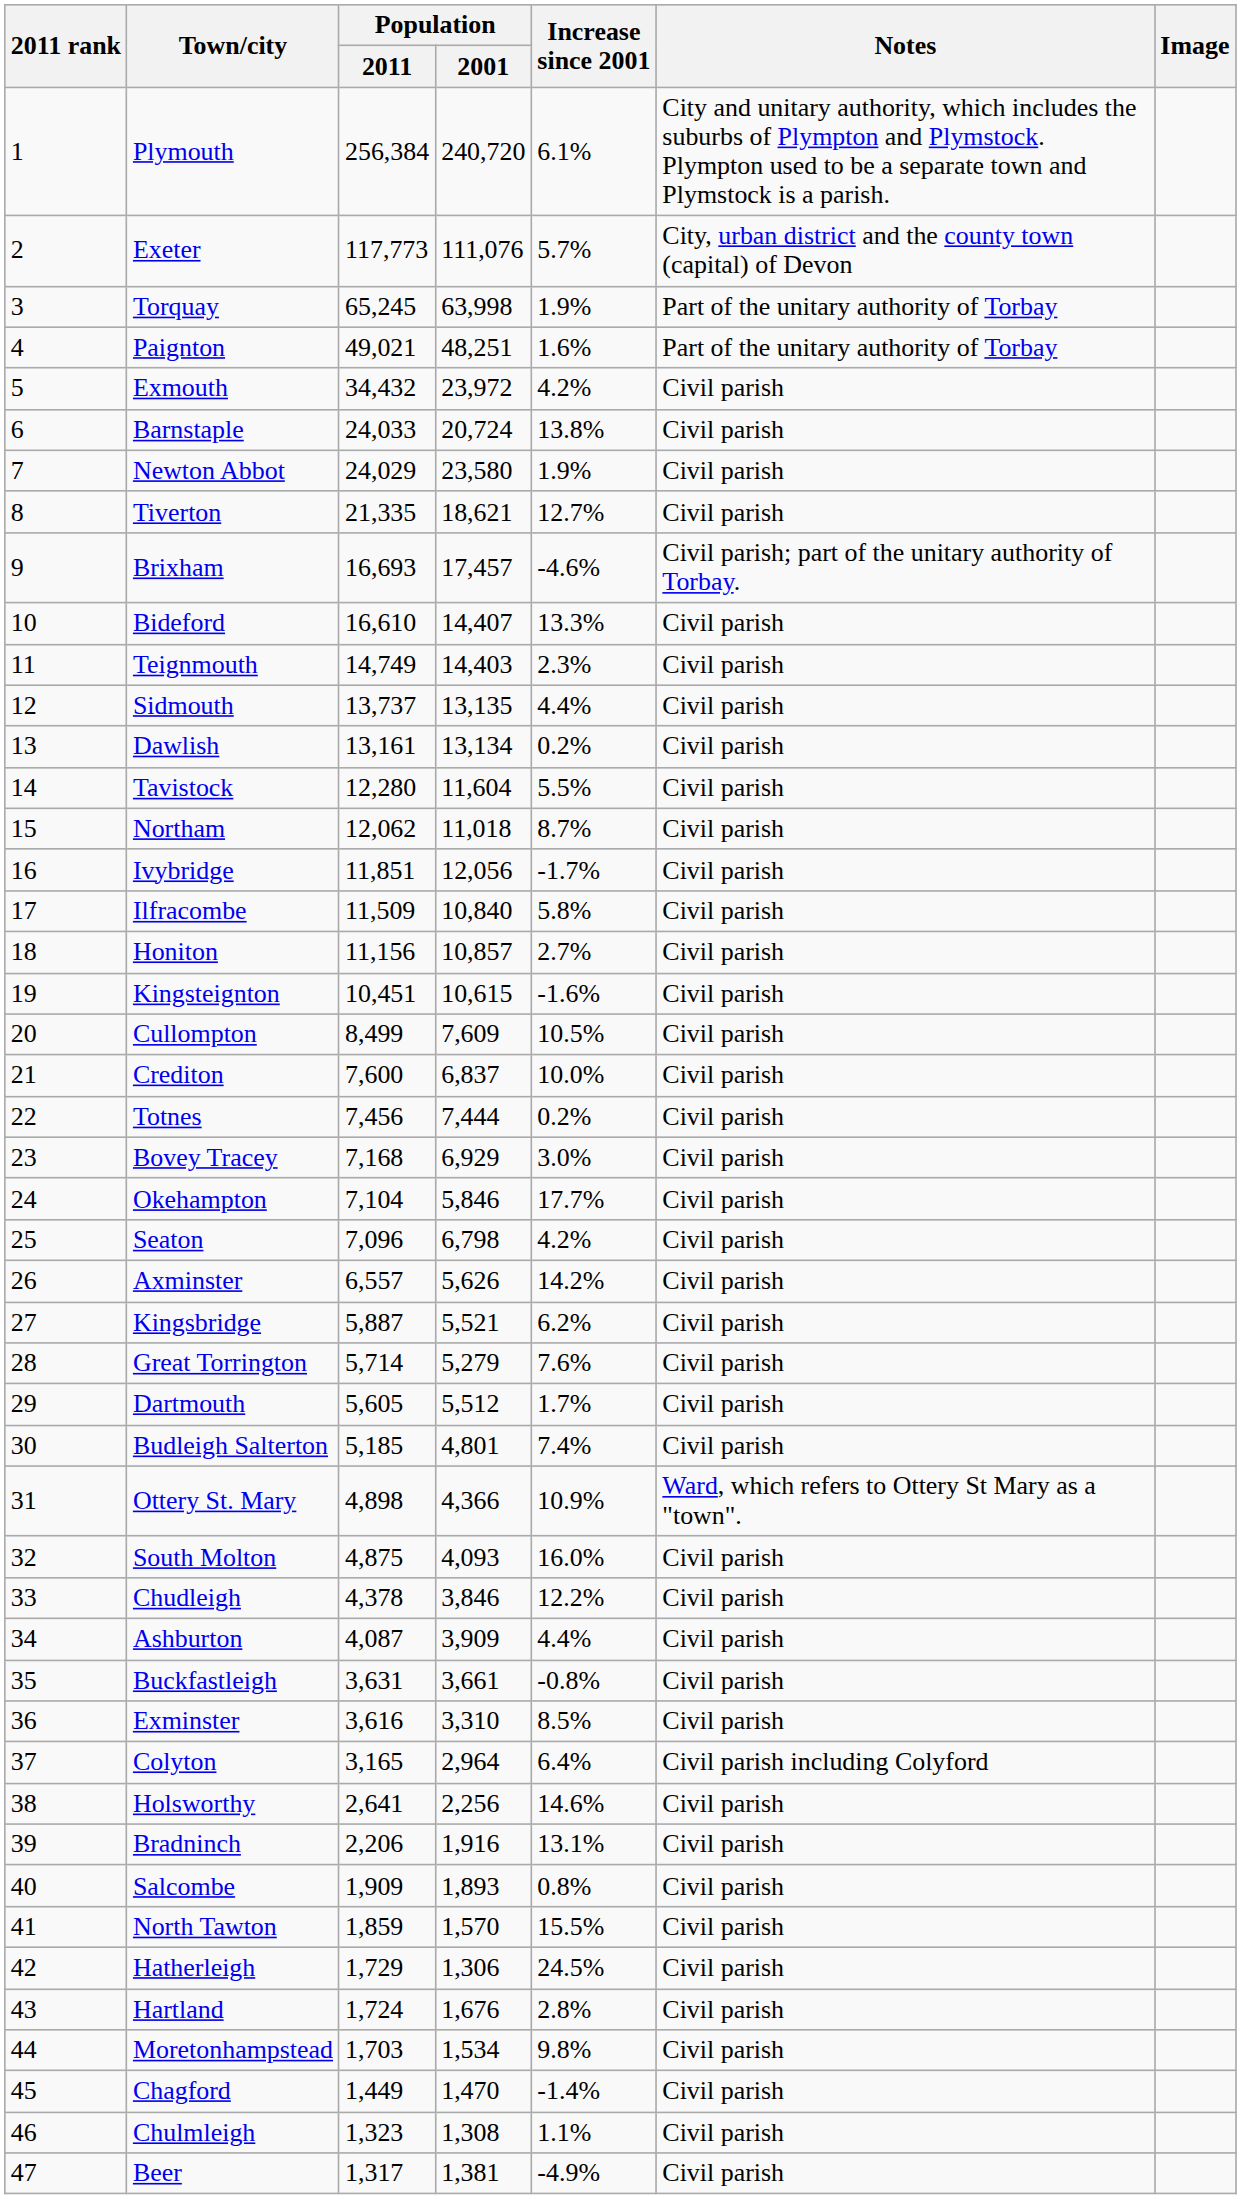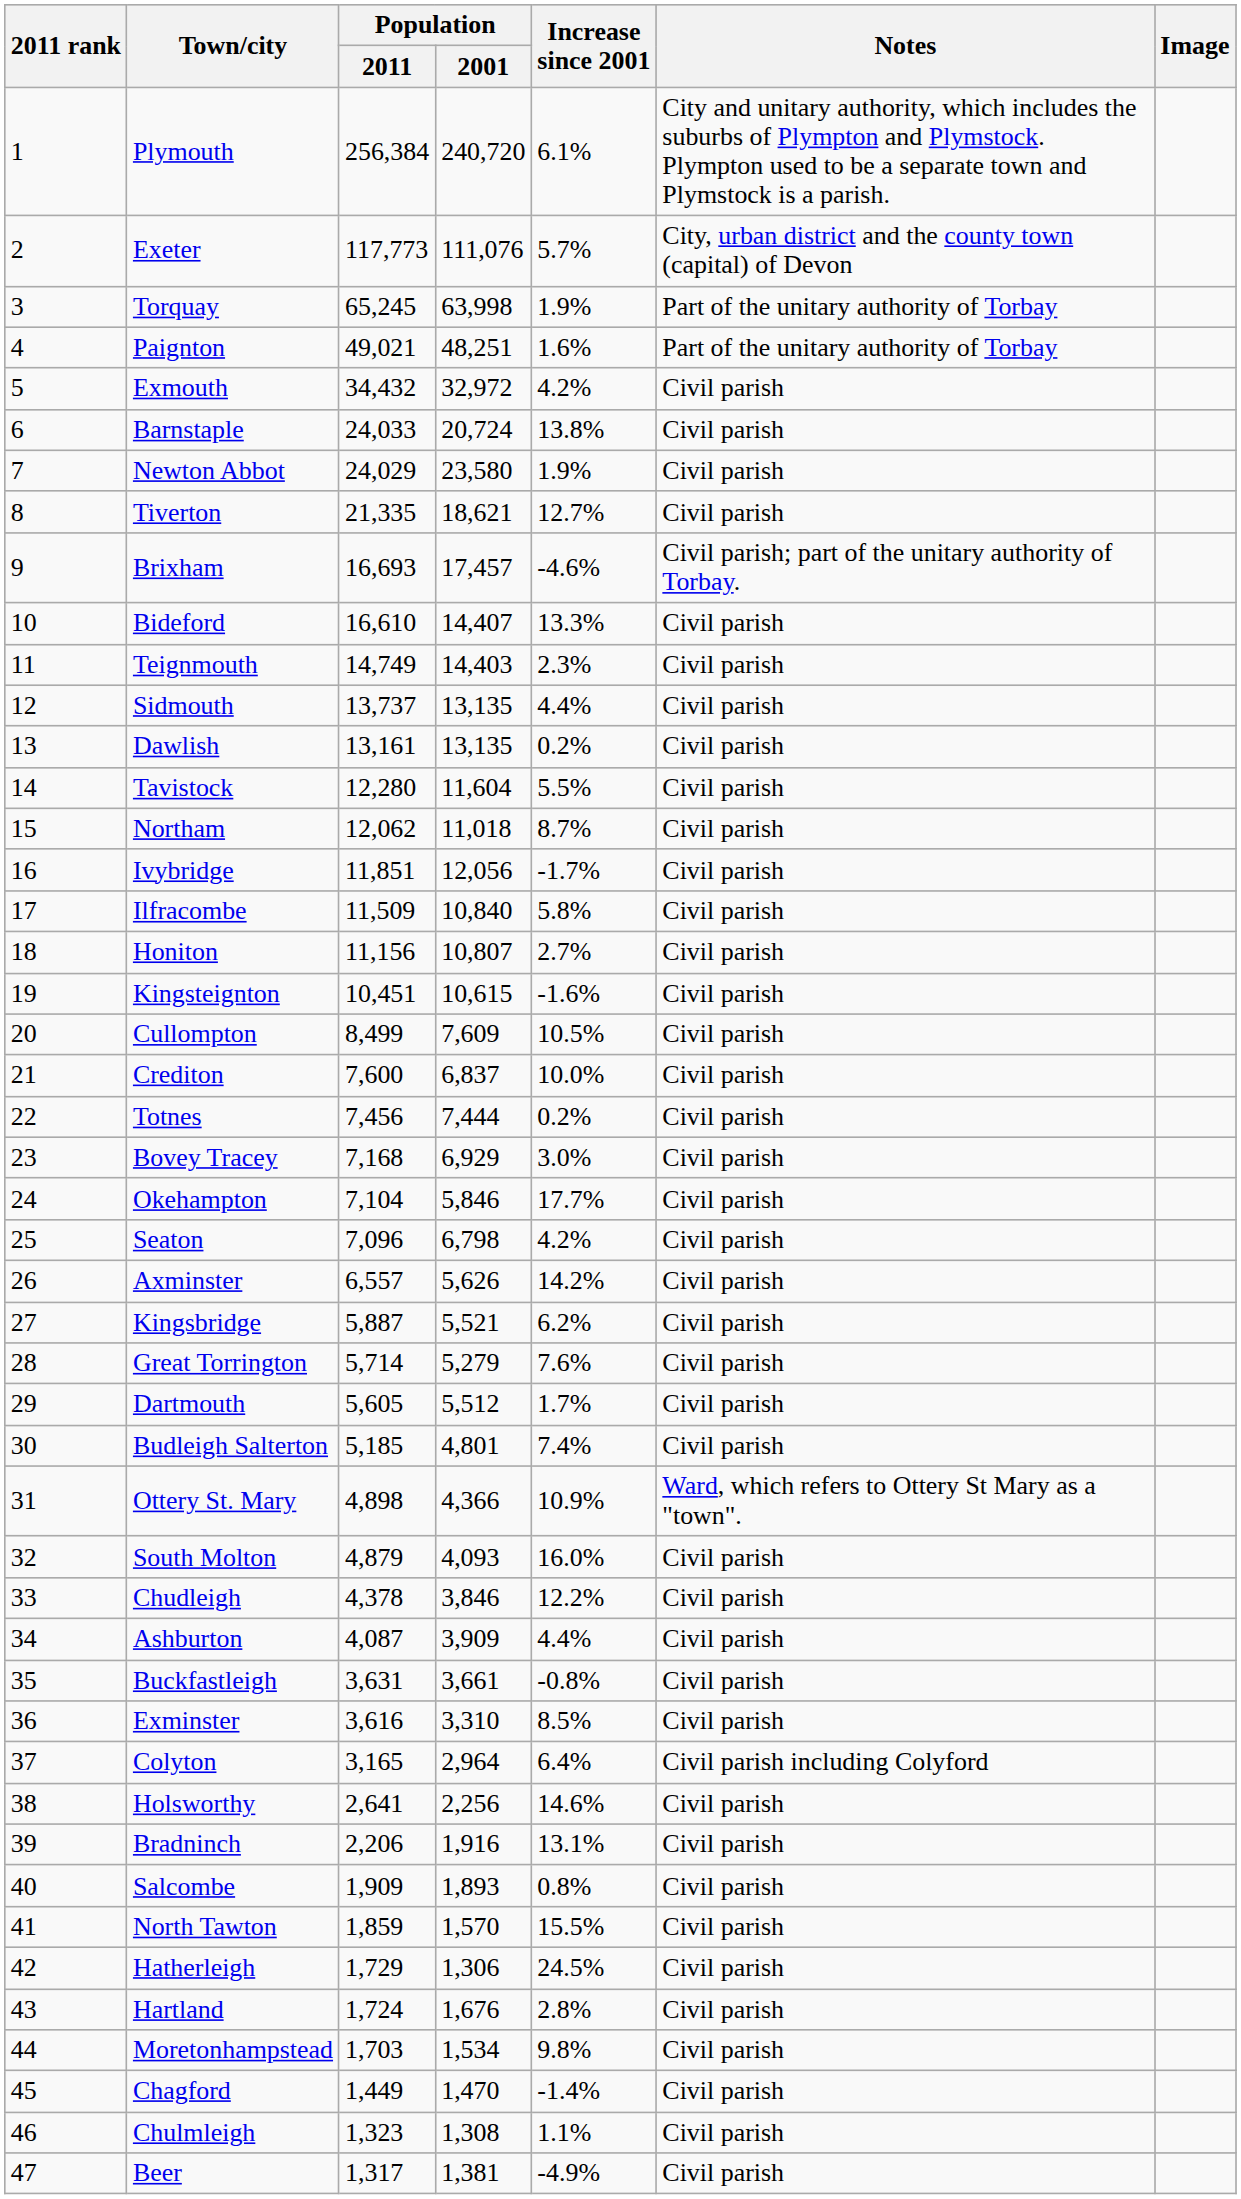Exmouth | Population / 2001: 23,972 -> 32,972
Dawlish | Population / 2001: 13,134 -> 13,135
Honiton | Population / 2001: 10,857 -> 10,807
South Molton | Population / 2011: 4,875 -> 4,879
